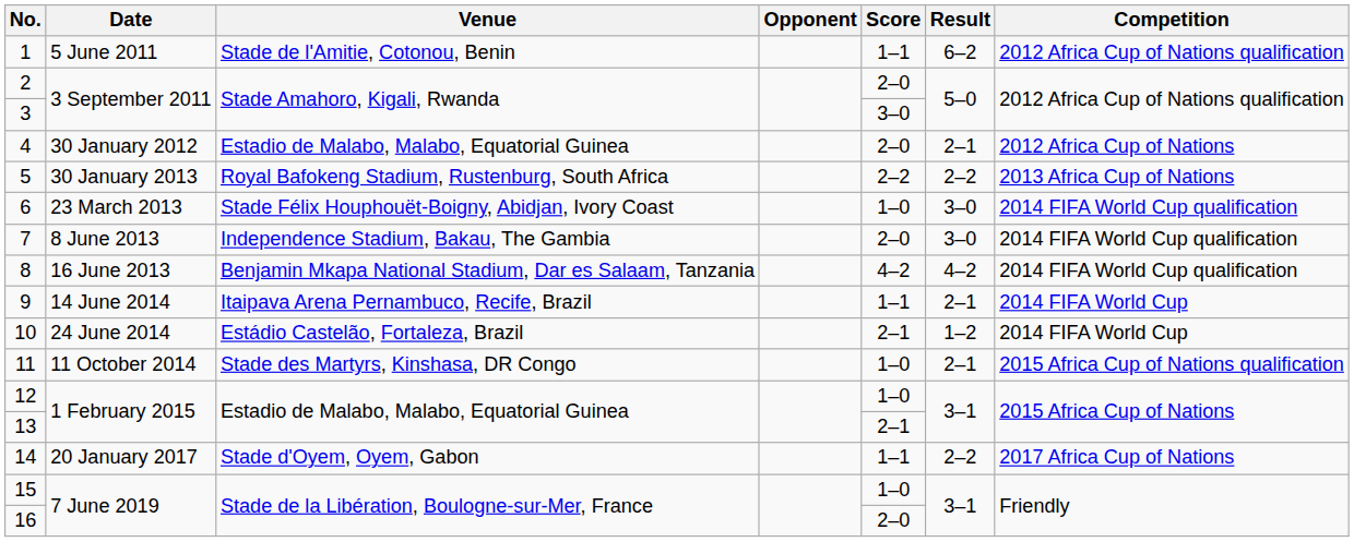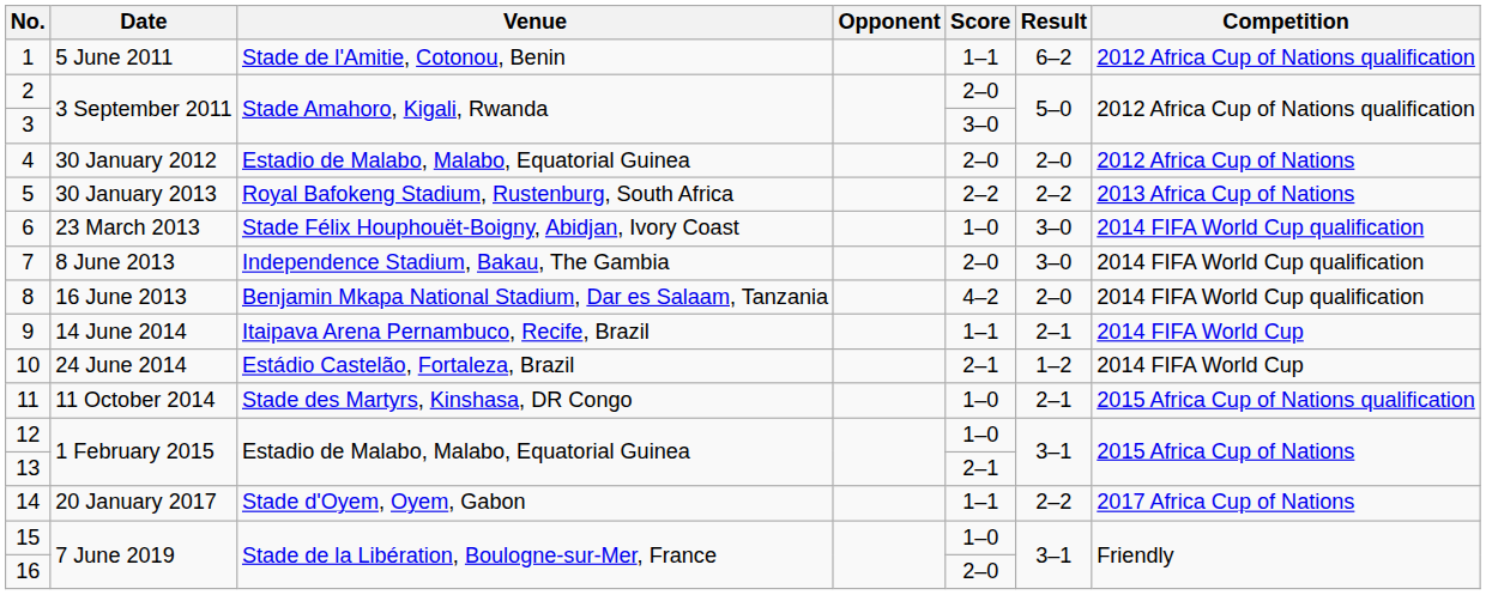4 | Result: 2–1 -> 2–0
8 | Result: 4–2 -> 2–0
